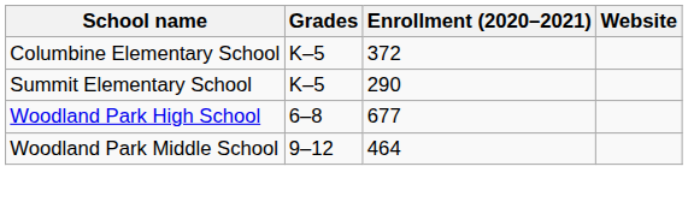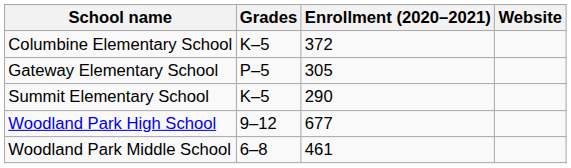+ row: Gateway Elementary School | P–5 | 305
Woodland Park High School | Grades: 6–8 -> 9–12
Woodland Park Middle School | Grades: 9–12 -> 6–8
Woodland Park Middle School | Enrollment (2020–2021): 464 -> 461
